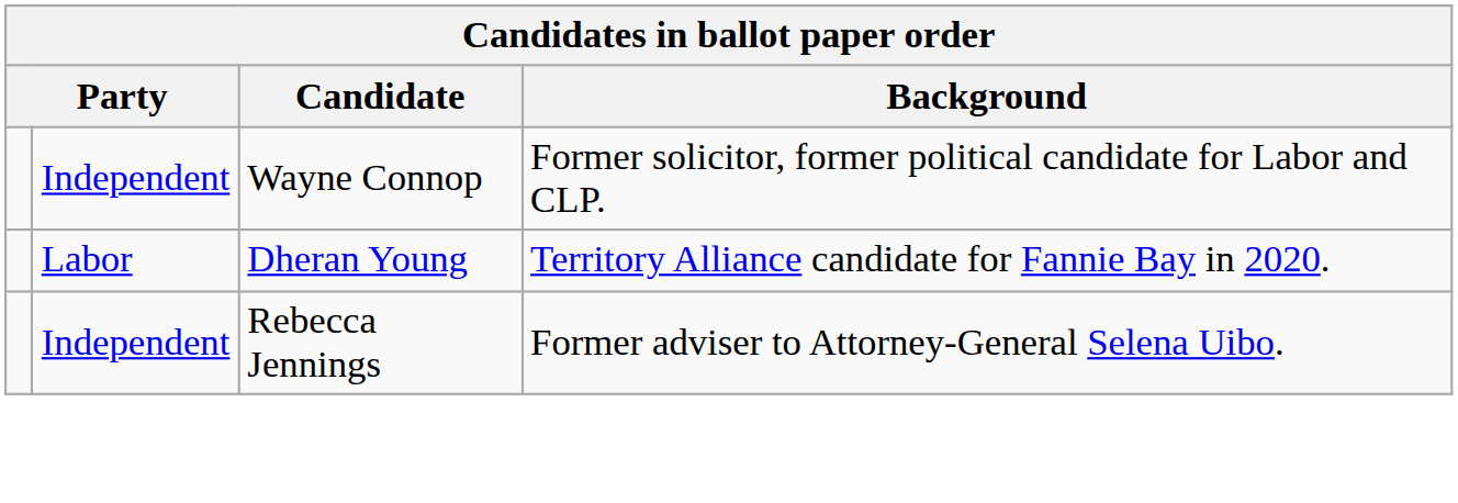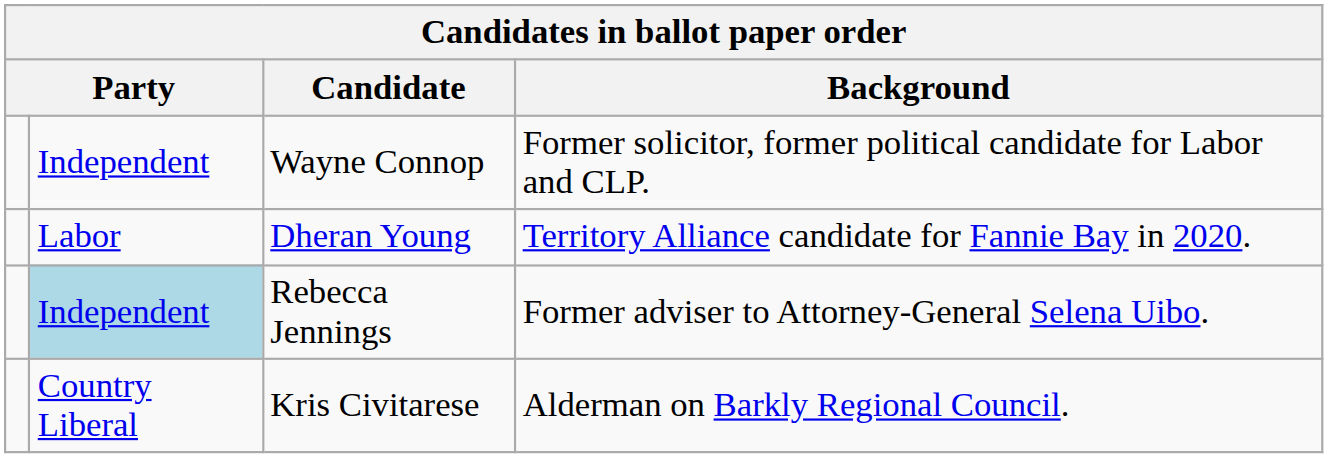Rebecca Jennings | column 2: no background -> lightblue background
+ row: Country Liberal | Kris Civitarese | Alderman on Barkly Regional Council.
